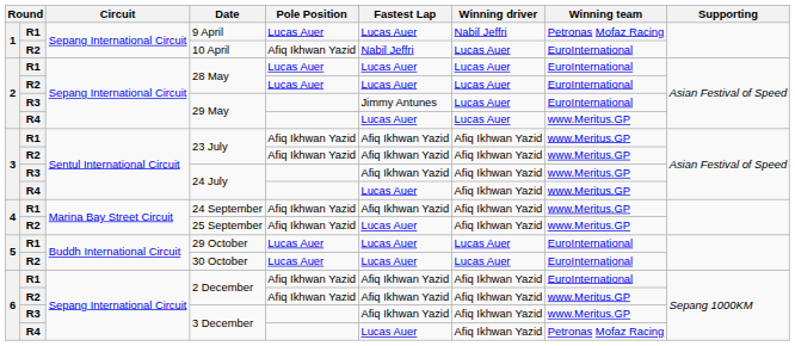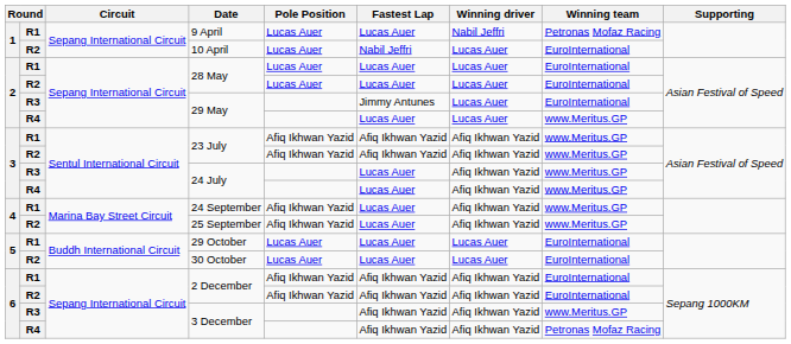10 April | Pole Position: Afiq Ikhwan Yazid -> Lucas Auer
R3 / 24 July | Fastest Lap: Afiq Ikhwan Yazid -> Lucas Auer
24 September | Fastest Lap: Afiq Ikhwan Yazid -> Lucas Auer
R2 / 2 December | Winning team: www.Meritus.GP -> EuroInternational
R4 / 3 December | Fastest Lap: Lucas Auer -> Afiq Ikhwan Yazid
